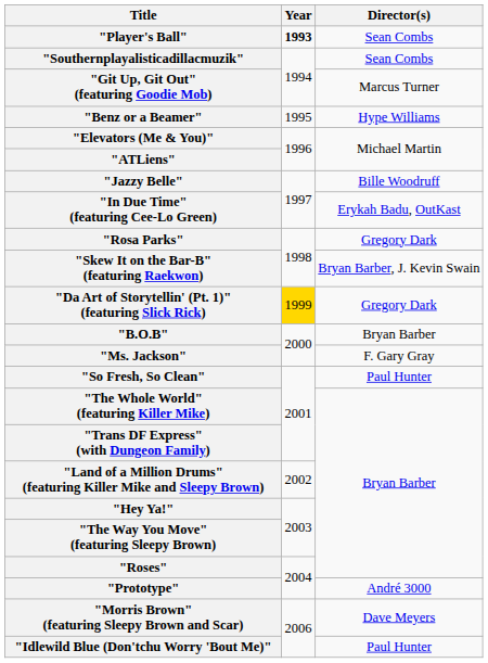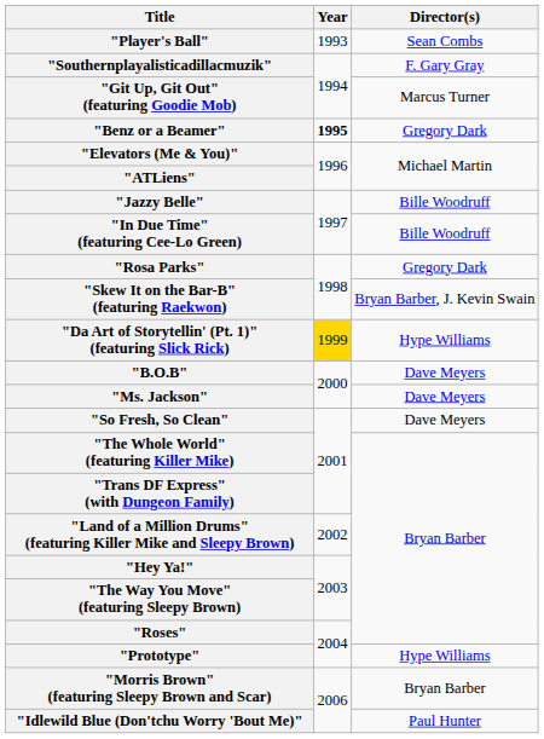"Player's Ball" | Year: bold -> normal
"Southernplayalisticadillacmuzik" | Director(s): Sean Combs -> F. Gary Gray
"Benz or a Beamer" | Year: normal -> bold
"Benz or a Beamer" | Director(s): Hype Williams -> Gregory Dark
"In Due Time" (featuring Cee-Lo Green) | Director(s): Erykah Badu, OutKast -> Bille Woodruff
"Da Art of Storytellin' (Pt. 1)" (featuring Slick Rick) | Director(s): Gregory Dark -> Hype Williams
"B.O.B" | Director(s): Bryan Barber -> Dave Meyers
"Ms. Jackson" | Director(s): F. Gary Gray -> Dave Meyers
"So Fresh, So Clean" | Director(s): Paul Hunter -> Dave Meyers
"Prototype" | Director(s): André 3000 -> Hype Williams
"Morris Brown" (featuring Sleepy Brown and Scar) | Director(s): Dave Meyers -> Bryan Barber
